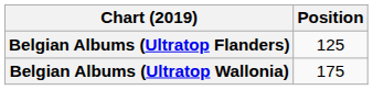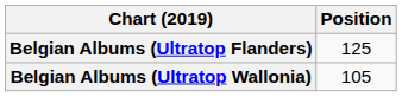Belgian Albums (Ultratop Wallonia) | Position: 175 -> 105
